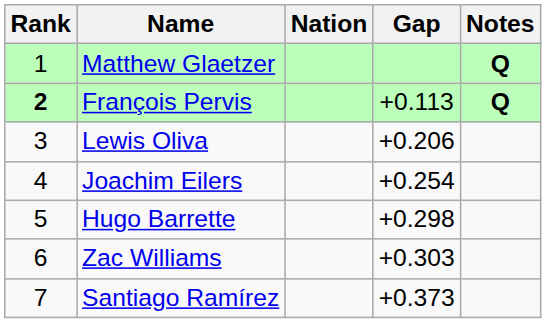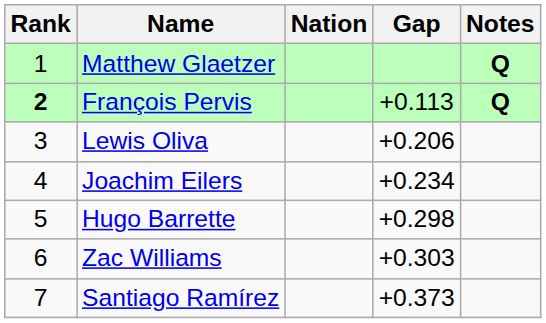Joachim Eilers | Gap: +0.254 -> +0.234
